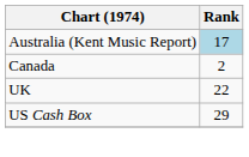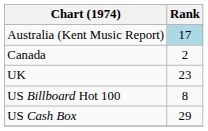UK | Rank: 22 -> 23
+ row: US Billboard Hot 100 | 8
